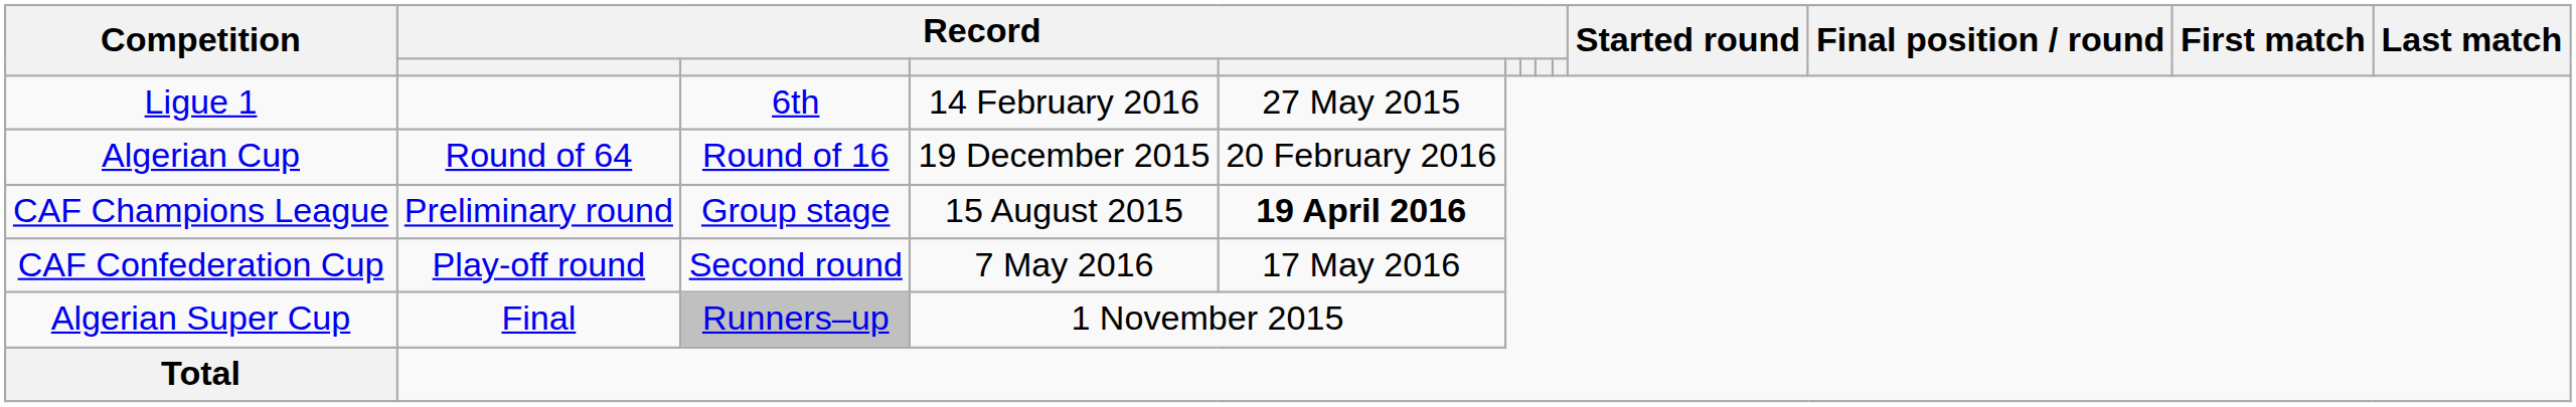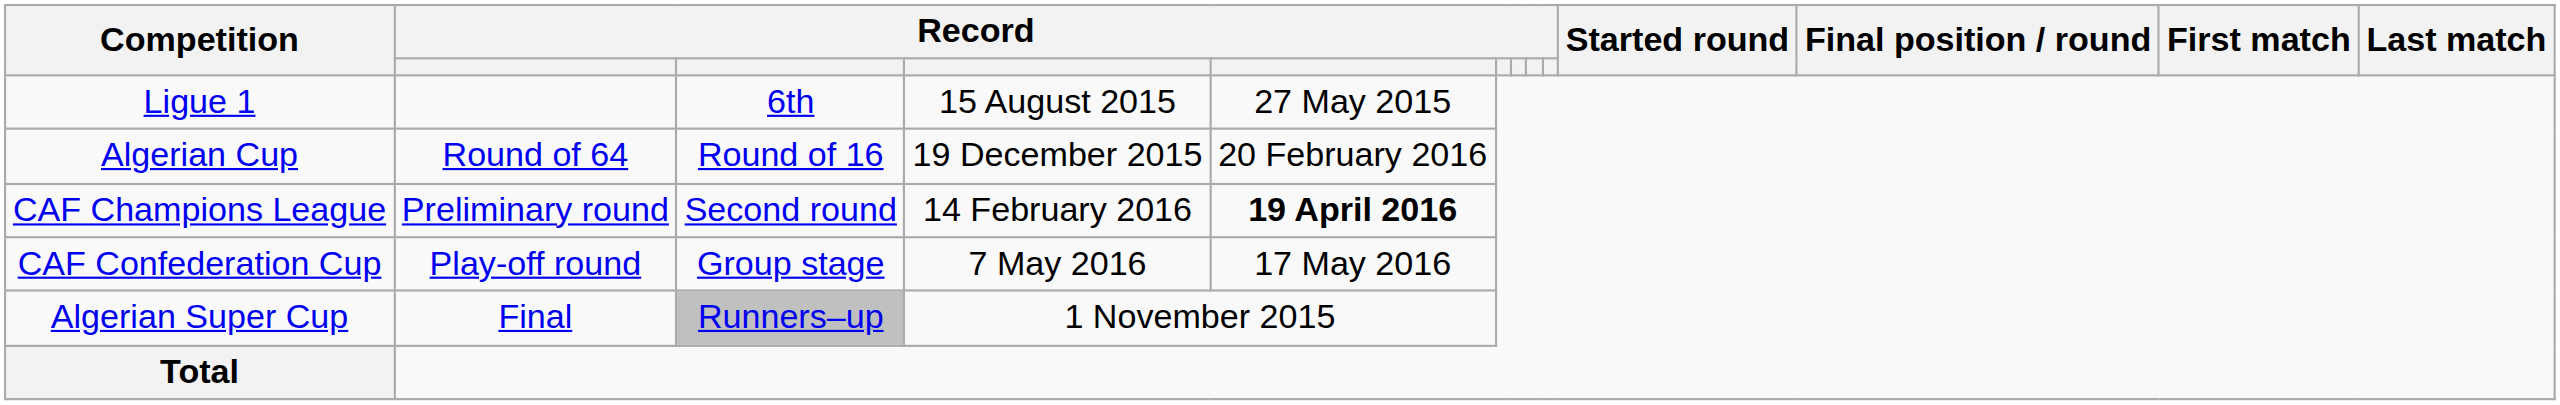Ligue 1 | column 4: 14 February 2016 -> 15 August 2015
CAF Champions League | column 3: Group stage -> Second round
CAF Champions League | column 4: 15 August 2015 -> 14 February 2016
CAF Confederation Cup | column 3: Second round -> Group stage
